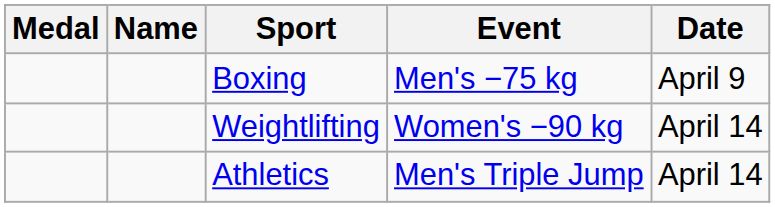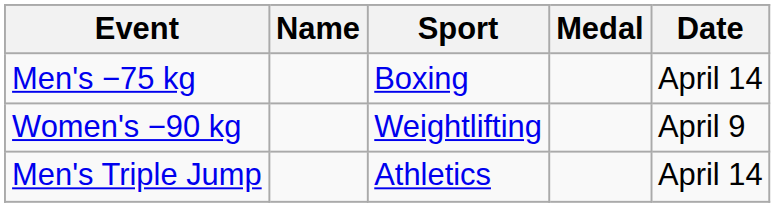columns swapped: Medal <-> Event
Boxing | Date: April 9 -> April 14
Weightlifting | Date: April 14 -> April 9
